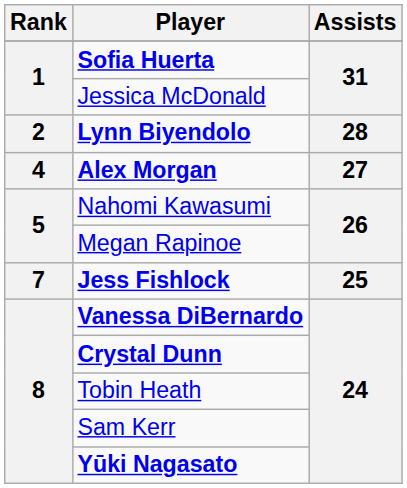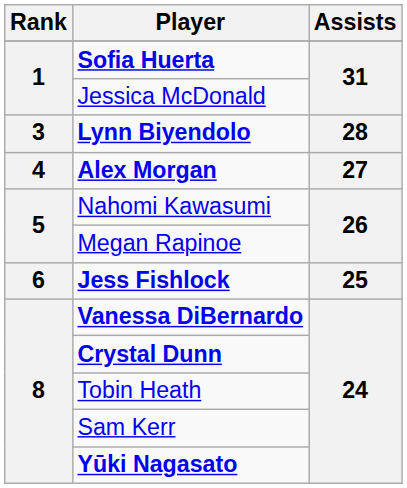Lynn Biyendolo | Rank: 2 -> 3
Jess Fishlock | Rank: 7 -> 6
